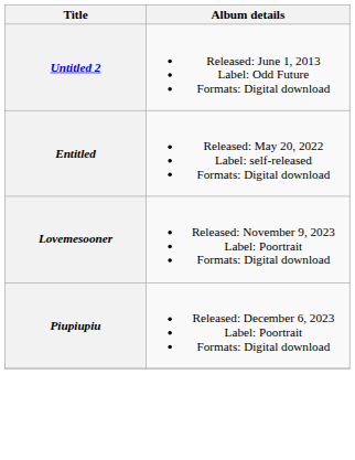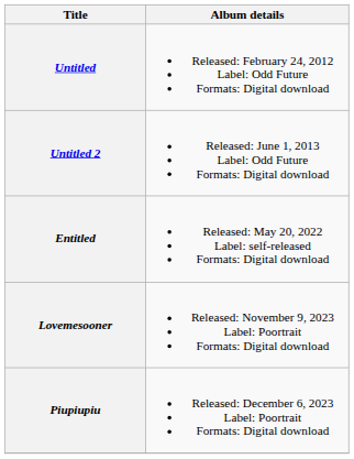+ row: Untitled | Released: February 24, 2012 Label: Odd Future Formats: Digital download
